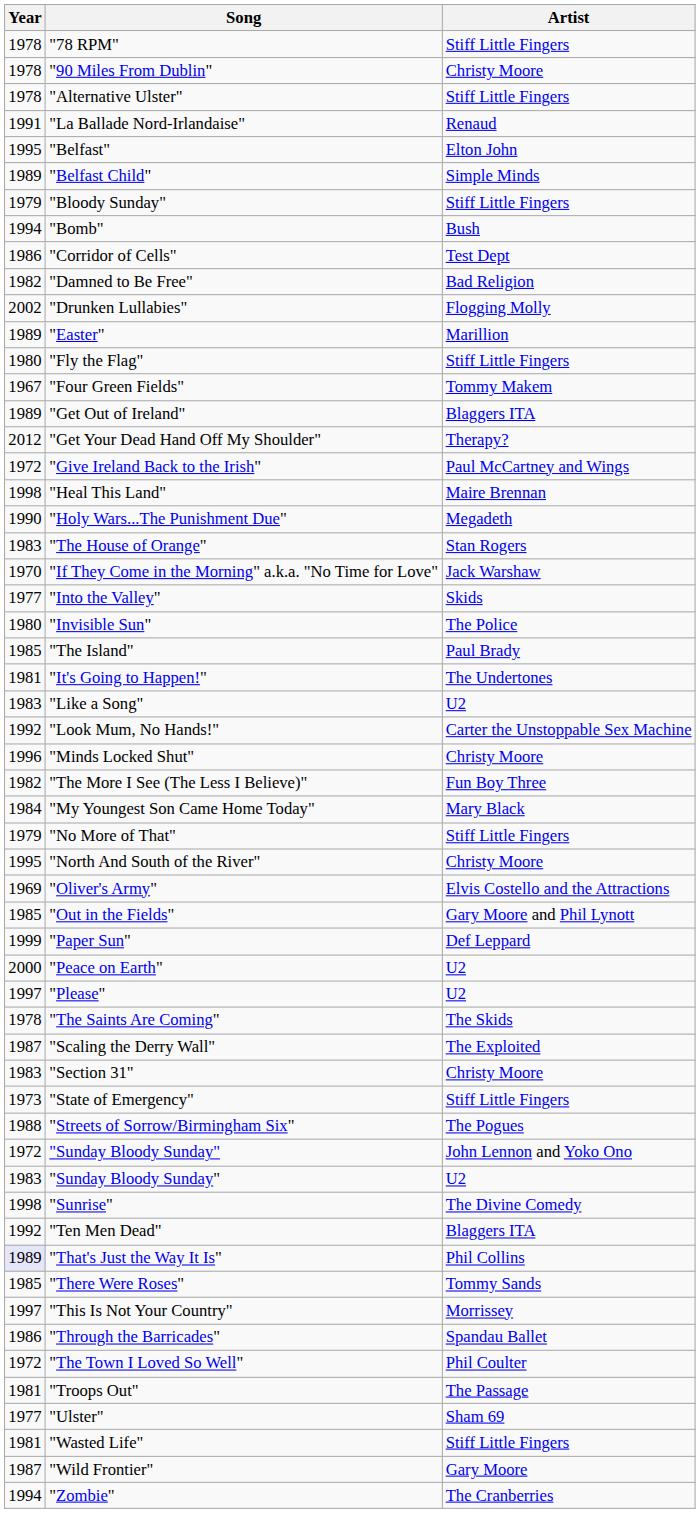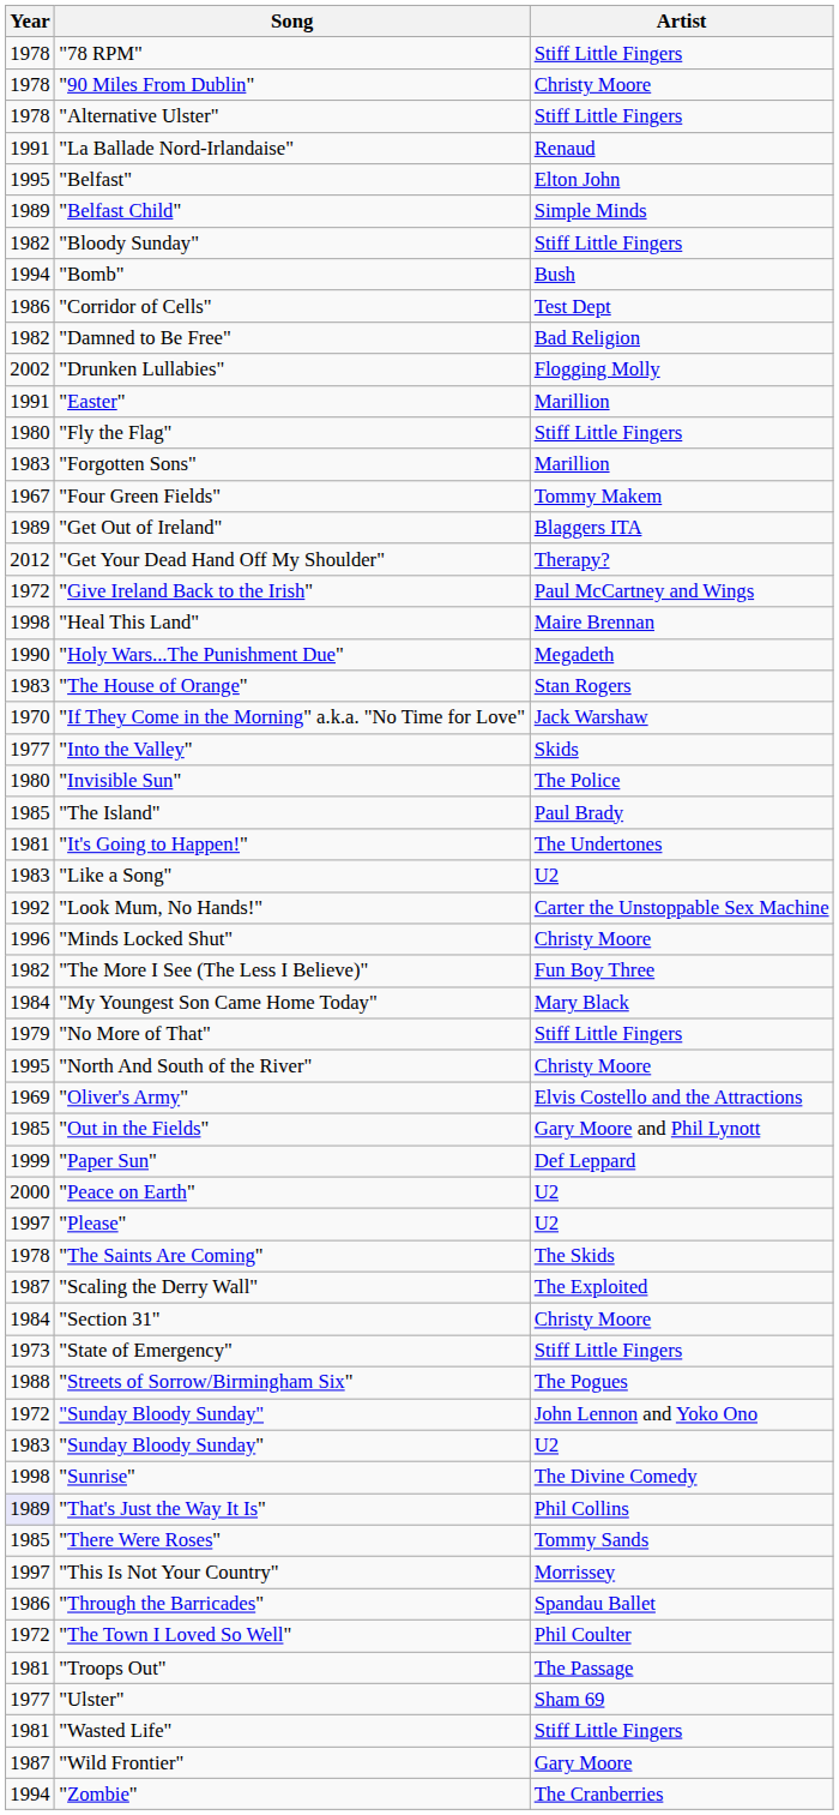"Bloody Sunday" | Year: 1979 -> 1982
"Easter" | Year: 1989 -> 1991
+ row: 1983 | "Forgotten Sons" | Marillion
"Section 31" | Year: 1983 -> 1984
- row: 1992 | "Ten Men Dead" | Blaggers ITA
